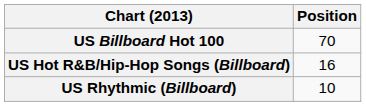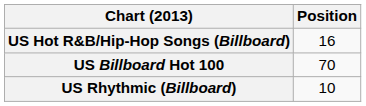rows swapped: US Billboard Hot 100 <-> US Hot R&B/Hip-Hop Songs (Billboard)
